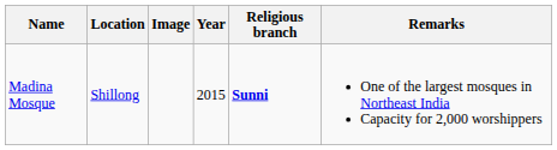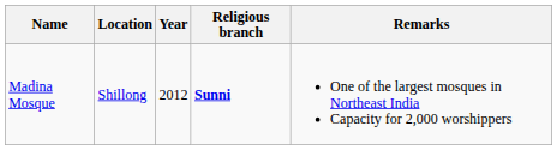- column: Image
Madina Mosque | Year: 2015 -> 2012
